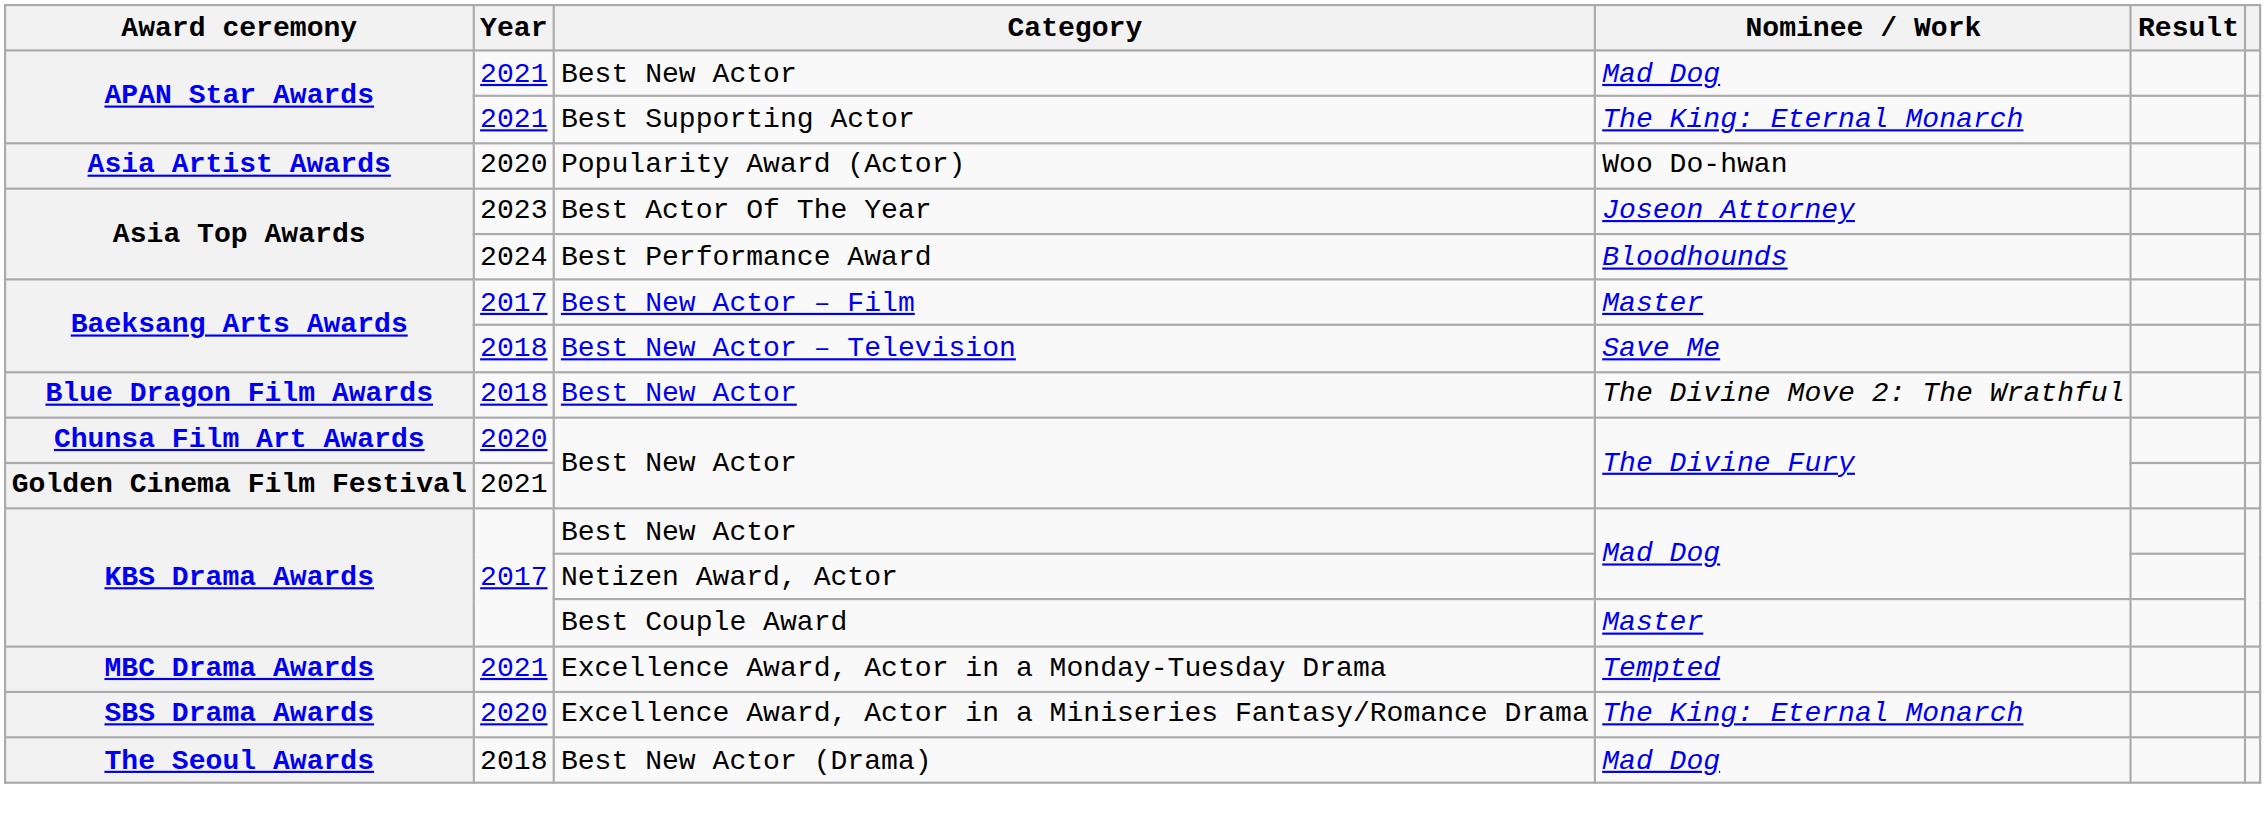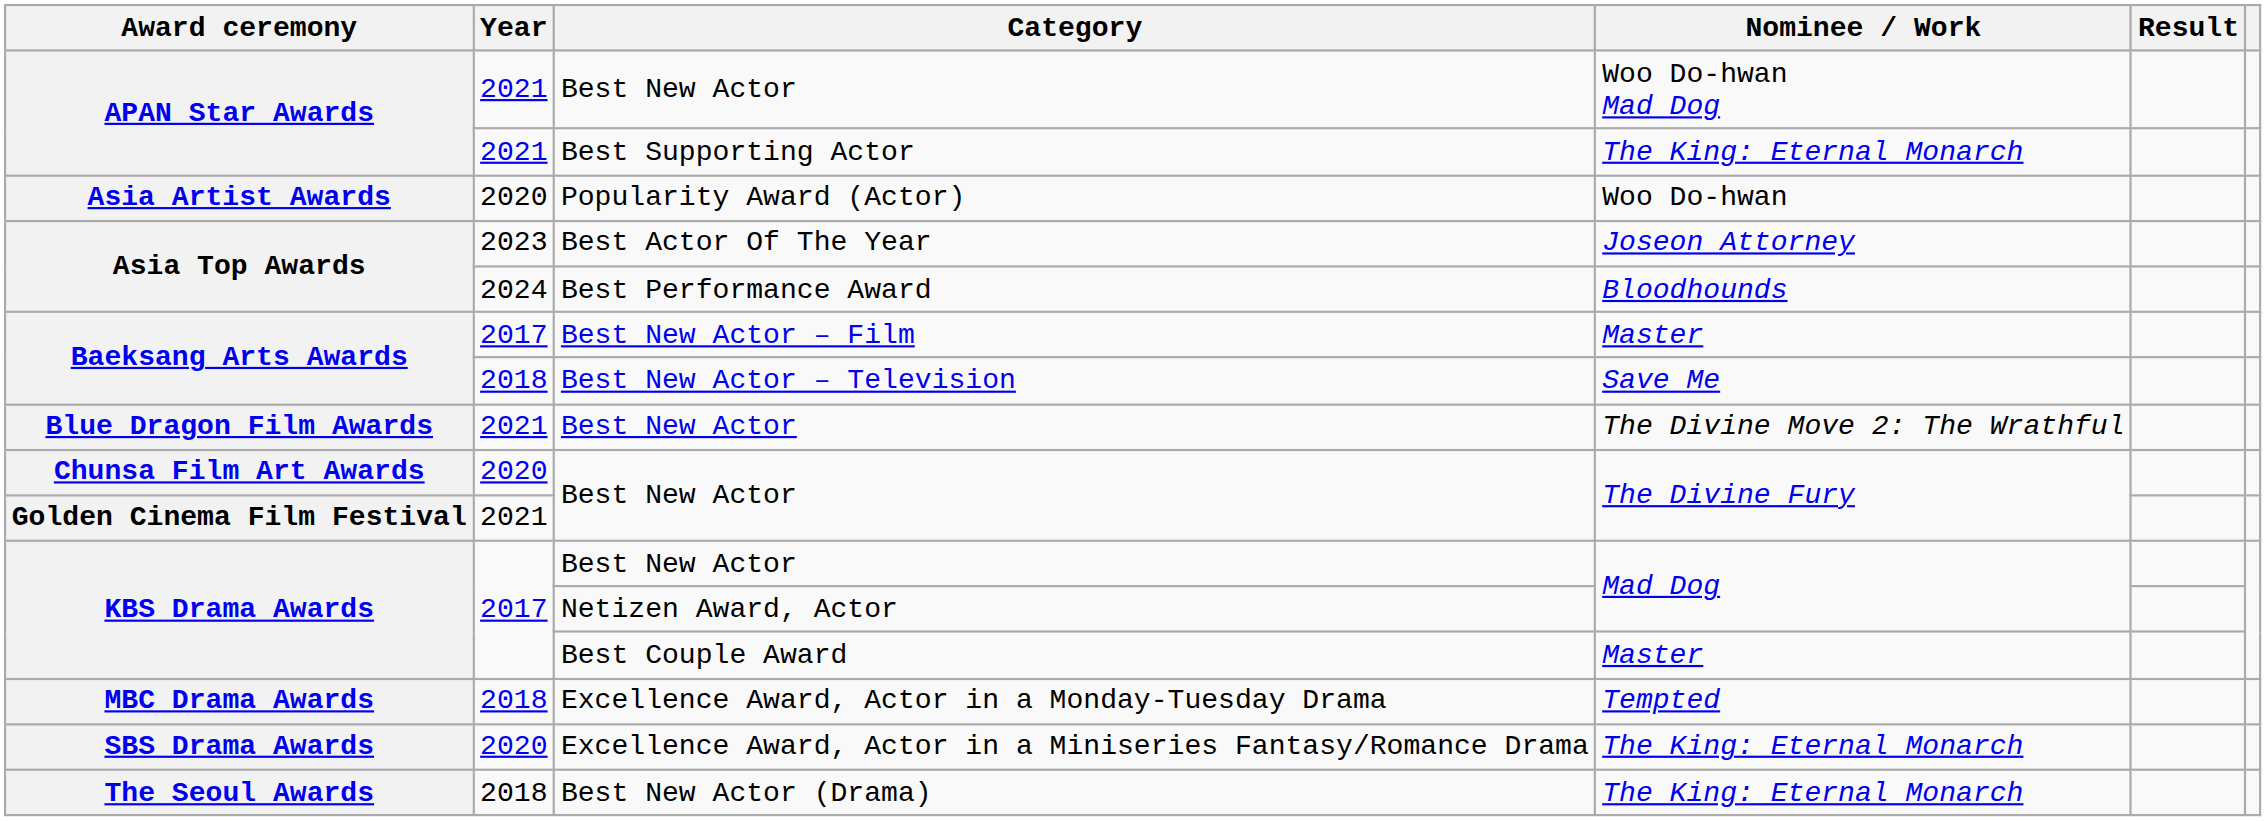APAN Star Awards / Best New Actor | Nominee / Work: Mad Dog -> Woo Do-hwan Mad Dog
Blue Dragon Film Awards / Best New Actor | Year: 2018 -> 2021
Excellence Award, Actor in a Monday-Tuesday Drama | Year: 2021 -> 2018
Best New Actor (Drama) | Nominee / Work: Mad Dog -> The King: Eternal Monarch
